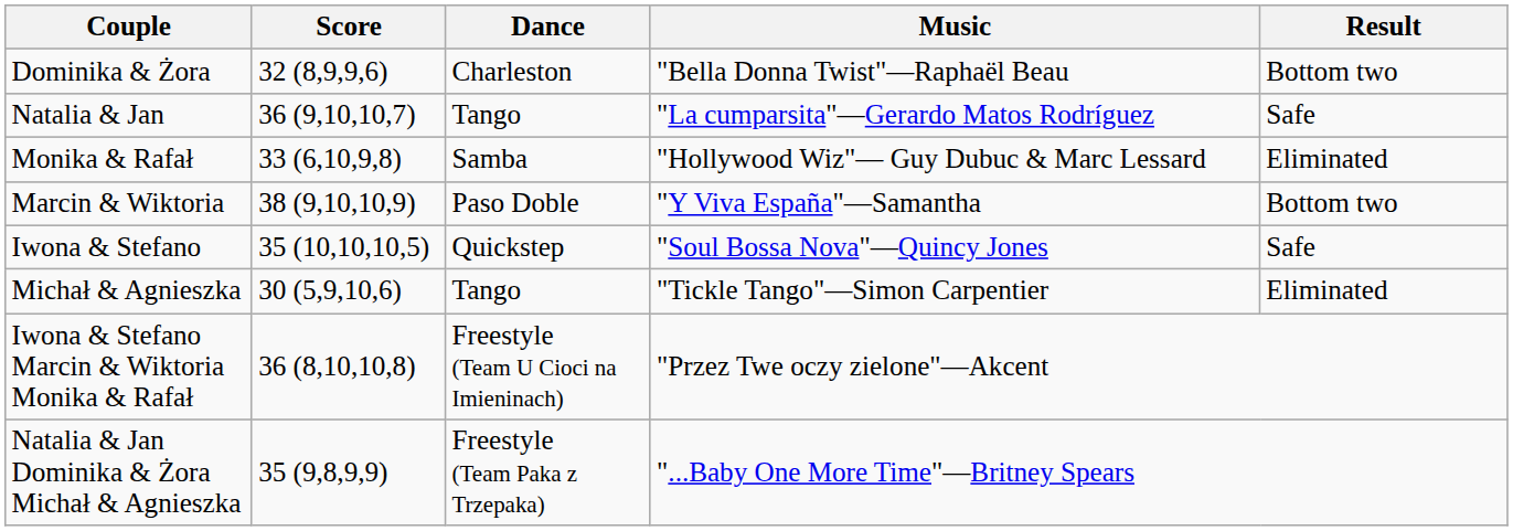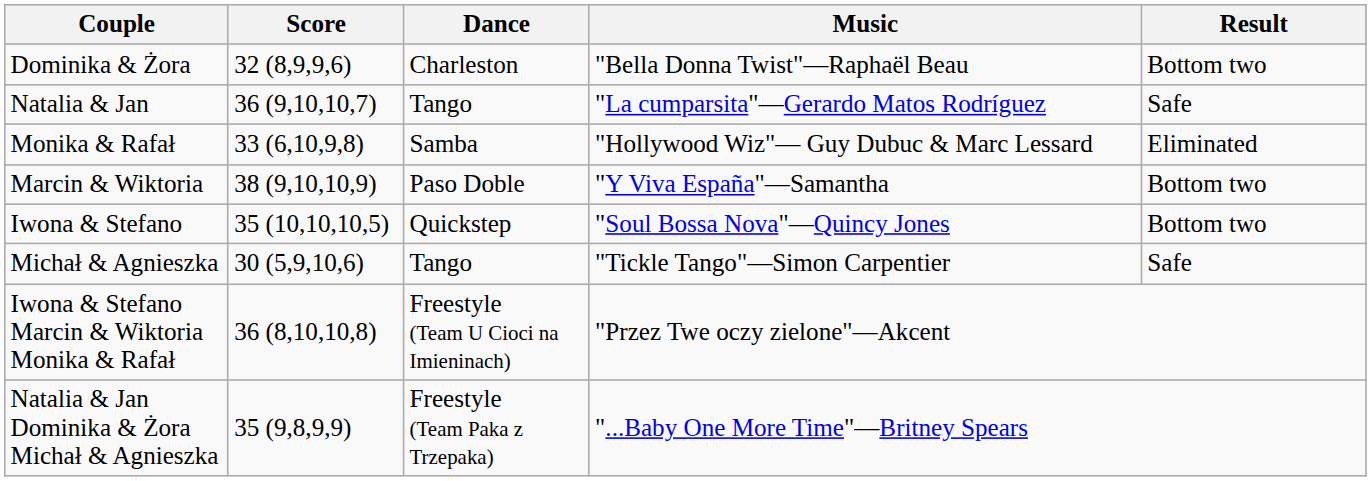Iwona & Stefano | Result: Safe -> Bottom two
Michał & Agnieszka | Result: Eliminated -> Safe
